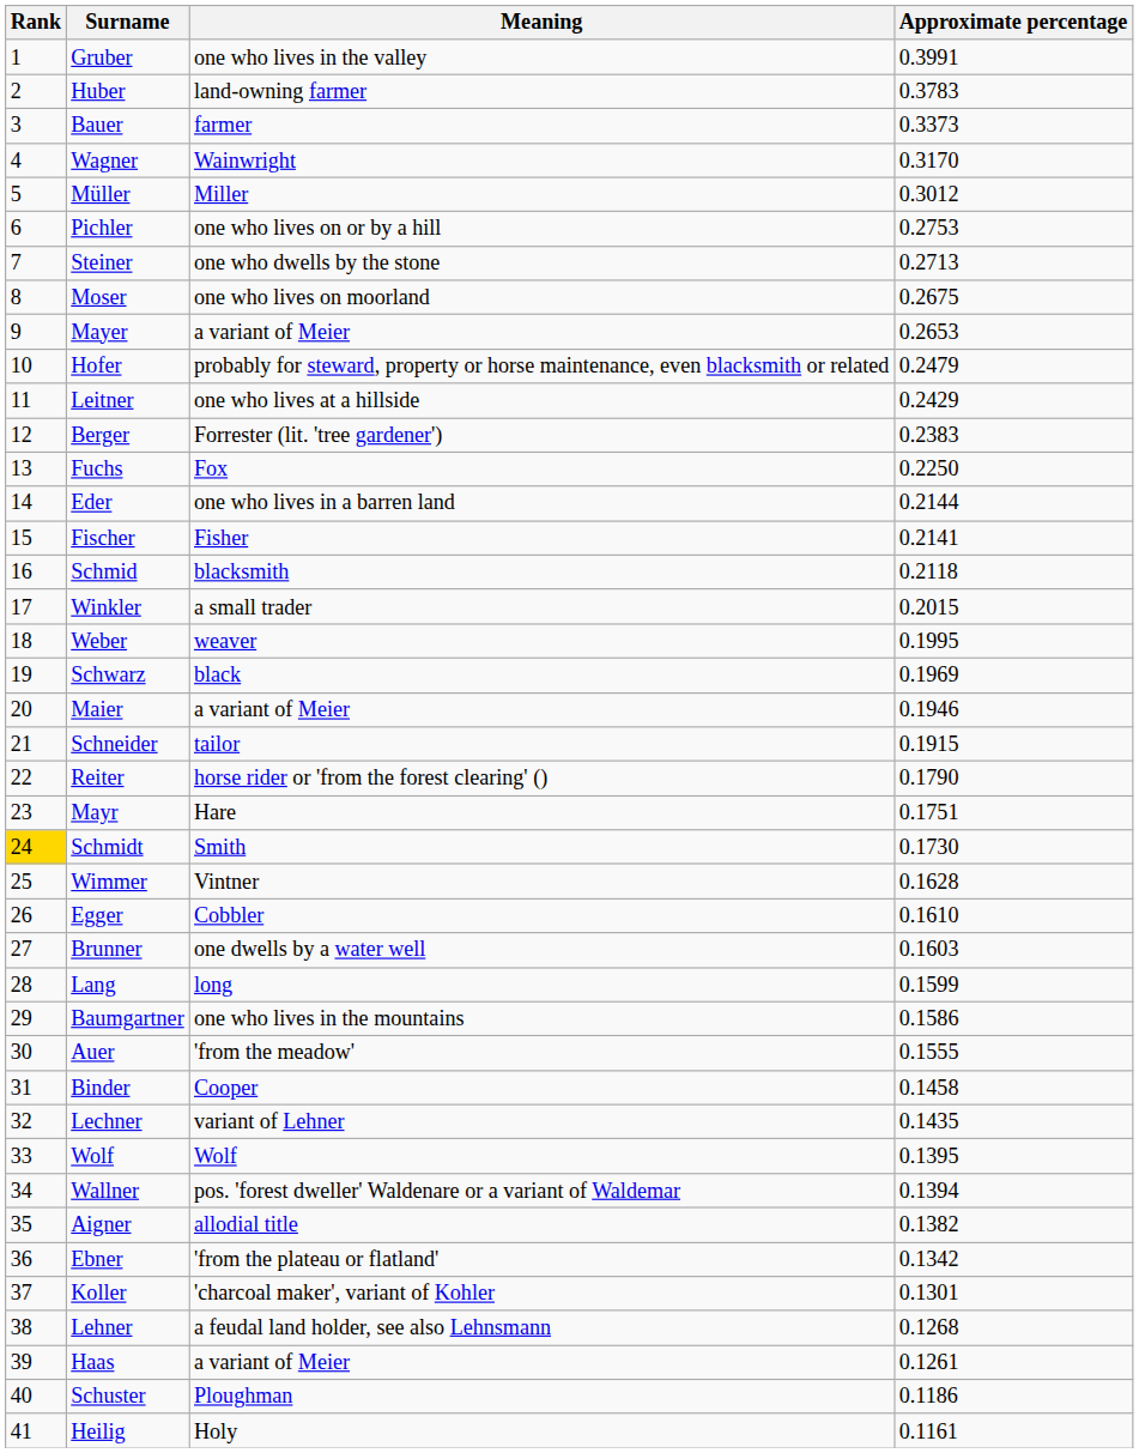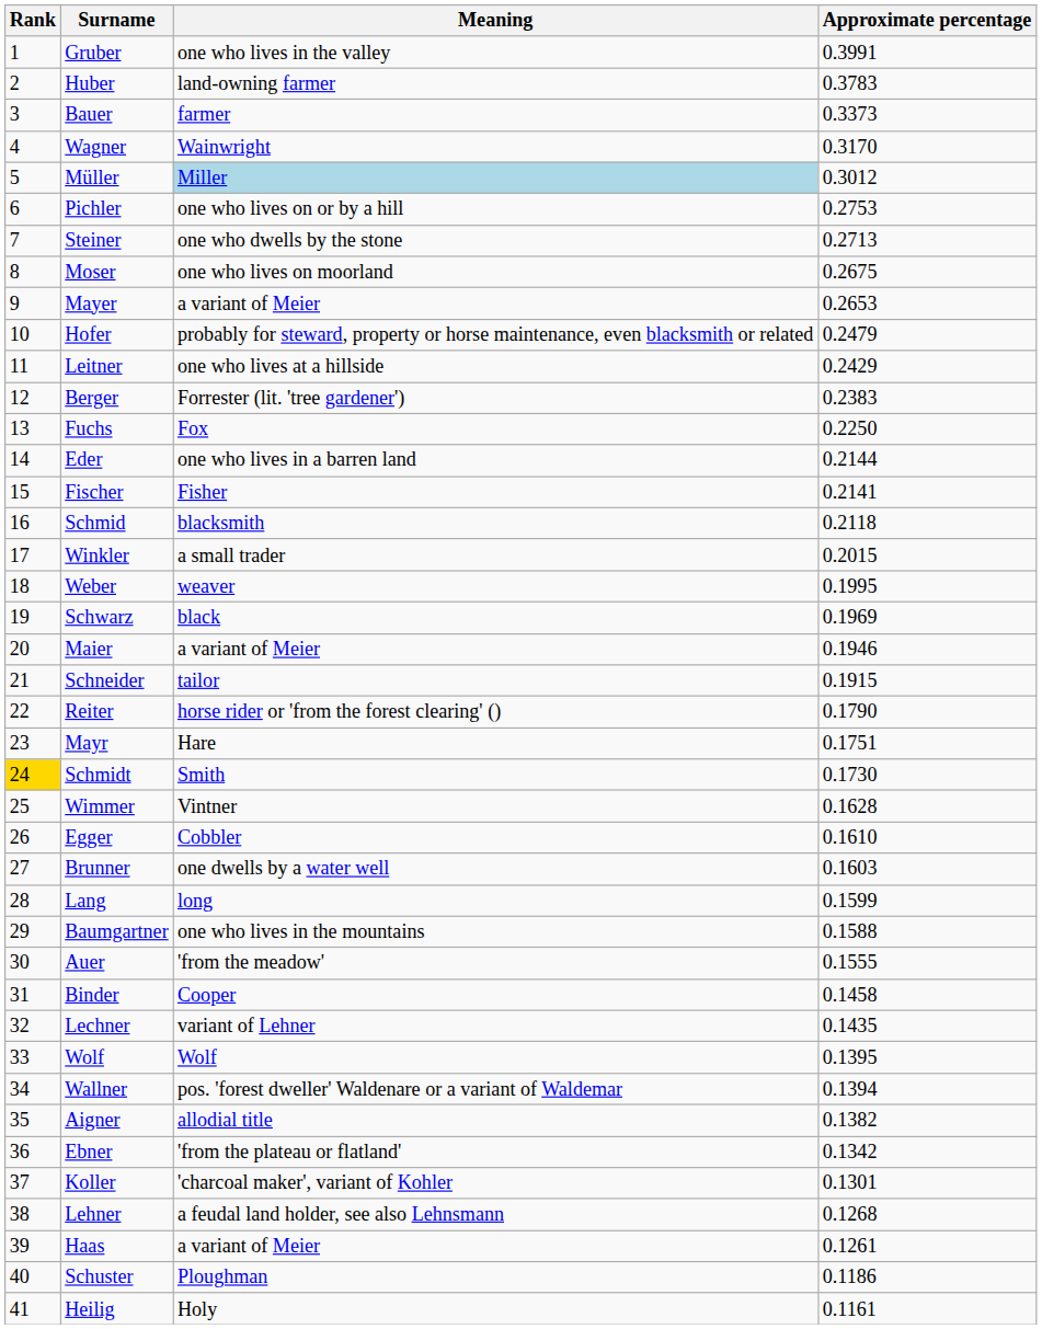Müller | Meaning: no background -> lightblue background
Baumgartner | Approximate percentage: 0.1586 -> 0.1588
